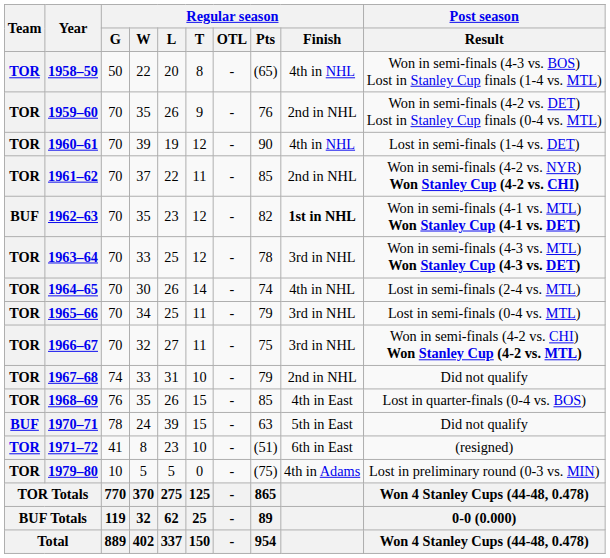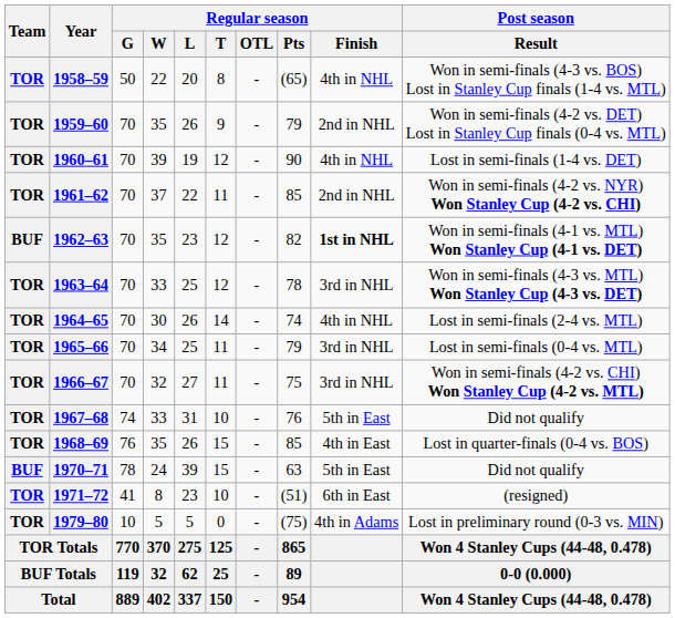1959–60 | Regular season / Pts: 76 -> 79
1967–68 | Regular season / Pts: 79 -> 76
1967–68 | Regular season / Finish: 2nd in NHL -> 5th in East
